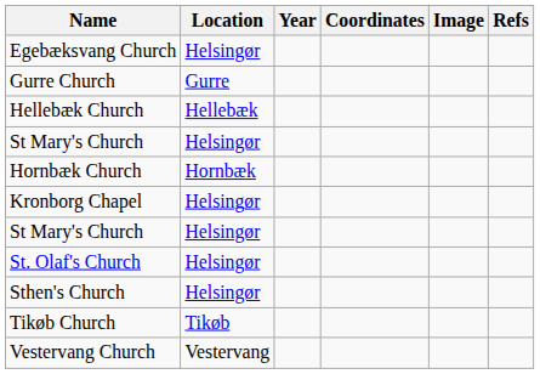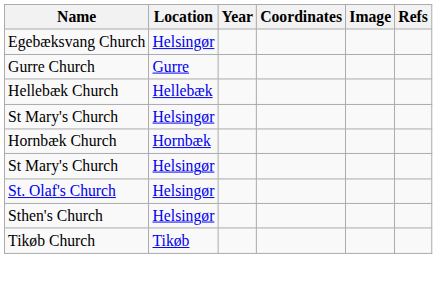- row: Kronborg Chapel | Helsingør
- row: Vestervang Church | Vestervang
